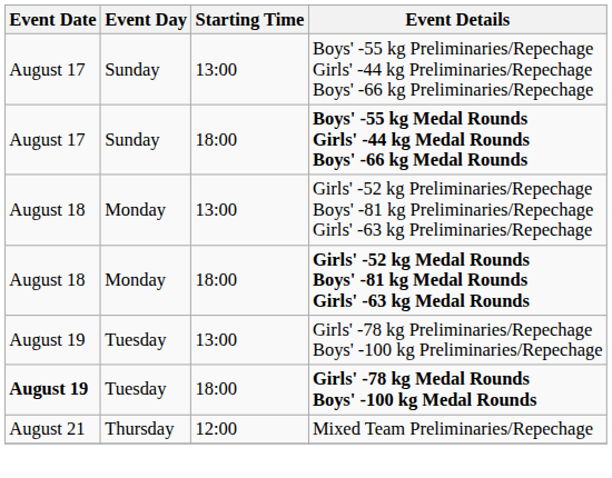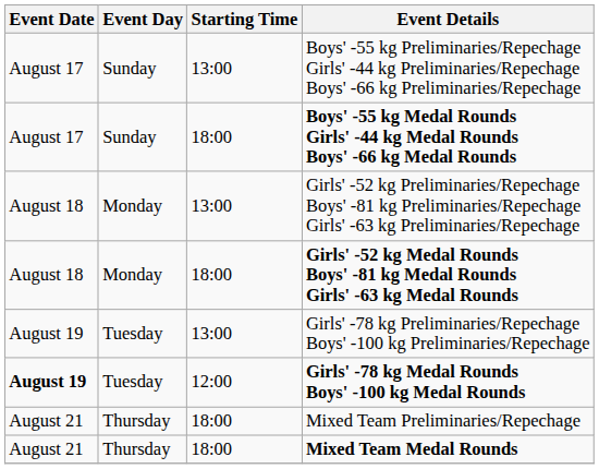Girls' -78 kg Medal Rounds Boys' -100 kg Medal Rounds | Starting Time: 18:00 -> 12:00
Mixed Team Preliminaries/Repechage | Starting Time: 12:00 -> 18:00
+ row: August 21 | Thursday | 18:00 | Mixed Team Medal Rounds
